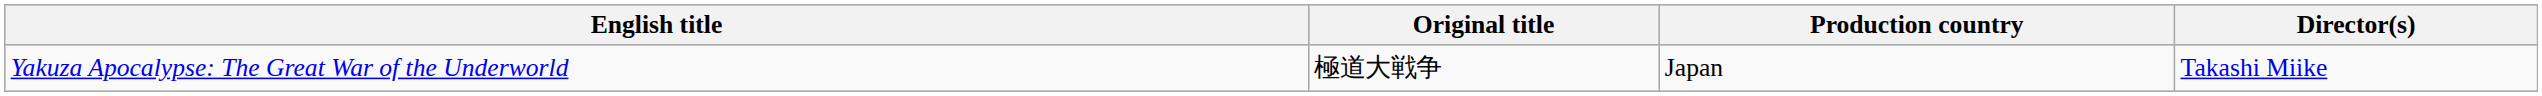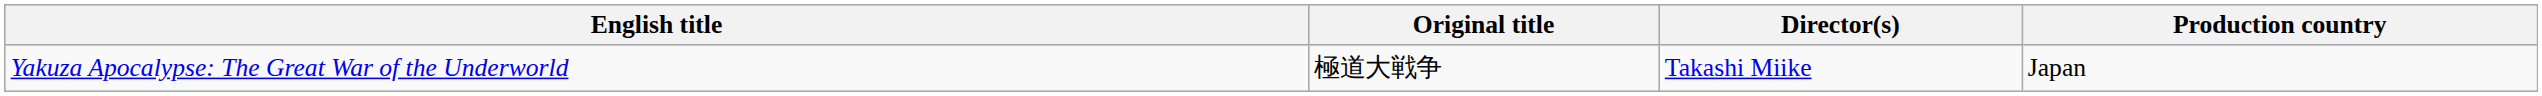columns swapped: Director(s) <-> Production country
